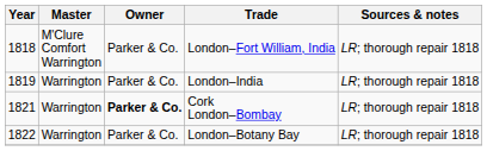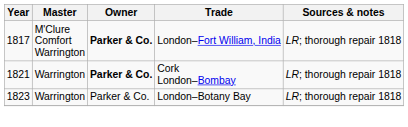London–Fort William, India | Year: 1818 -> 1817
London–Fort William, India | Owner: normal -> bold
- row: 1819 | Warrington | Parker & Co. | London–India | LR; thorough repair 1818
London–Botany Bay | Year: 1822 -> 1823
